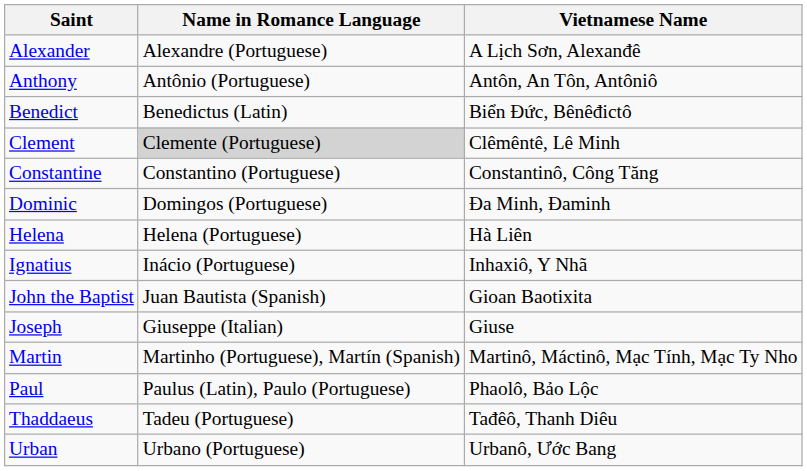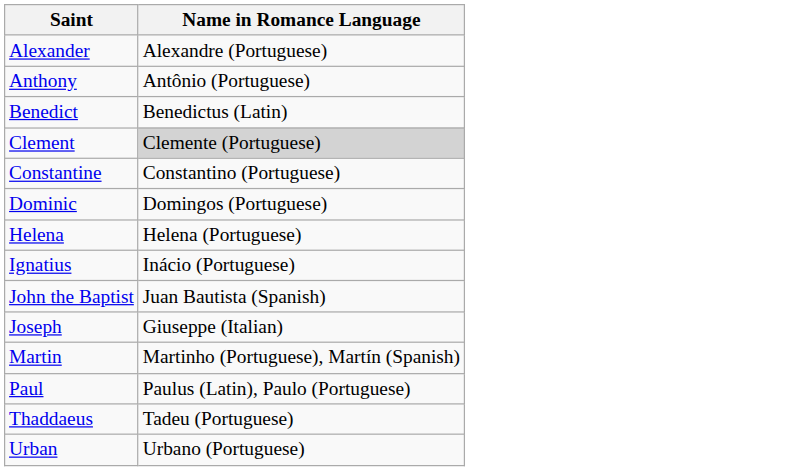- column: Vietnamese Name | A Lịch Sơn, Alexanđê | Antôn, An Tôn, Antôniô | Biển Đức, Bênêđictô | Clêmêntê, Lê Minh | Constantinô, Công Tăng | Đa Minh, Đaminh | Hà Liên | Inhaxiô, Y Nhã | Gioan Baotixita | Giuse | Martinô, Máctinô, Mạc Tính, Mạc Ty Nho | Phaolô, Bảo Lộc | Tađêô, Thanh Diêu | Urbanô, Ước Bang
